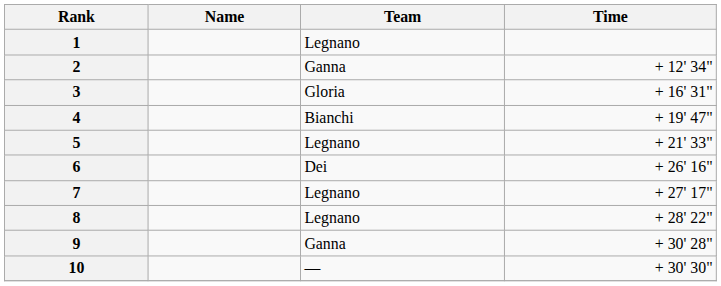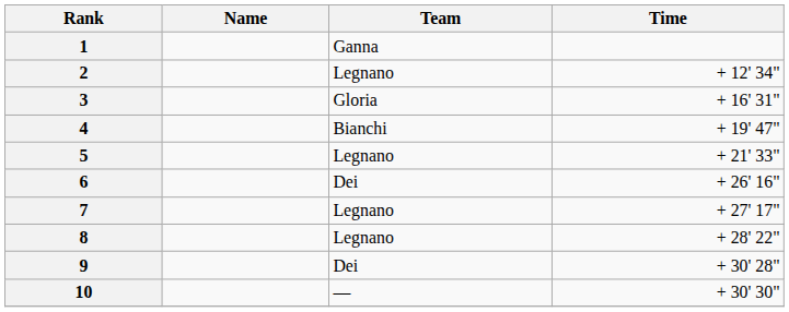1 | Team: Legnano -> Ganna
2 | Team: Ganna -> Legnano
9 | Team: Ganna -> Dei
